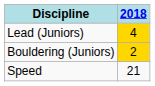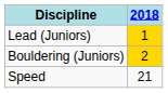Lead (Juniors) | 2018: 4 -> 1
